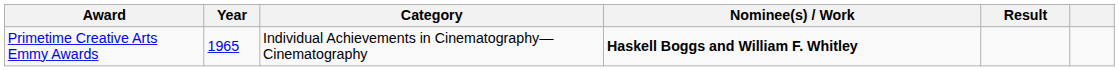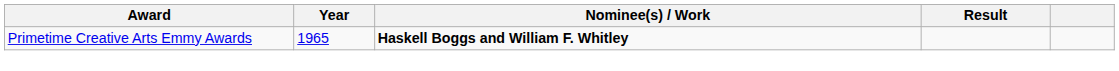- column: Category | Individual Achievements in Cinematography—Cinematography
